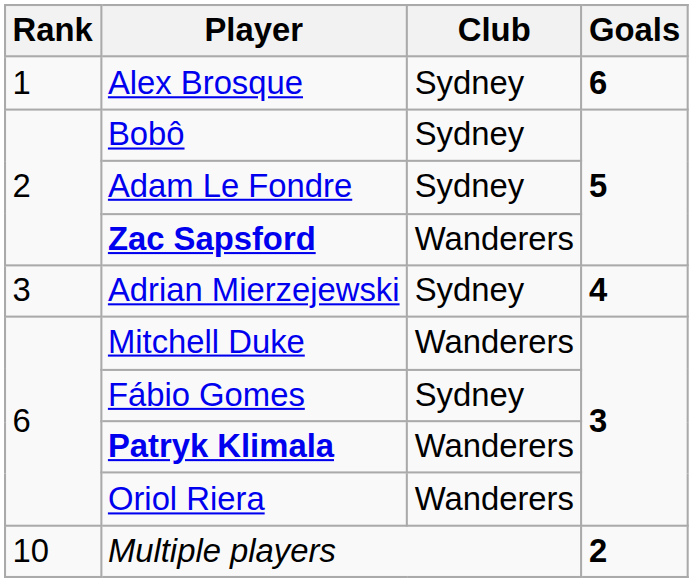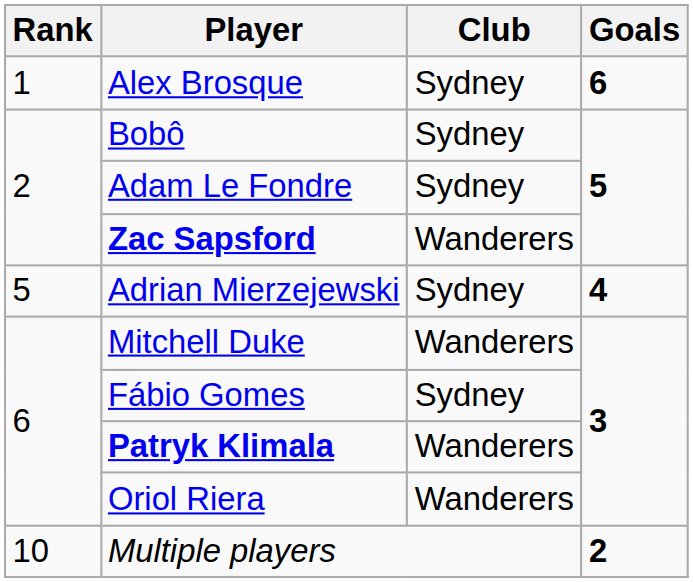Adrian Mierzejewski | Rank: 3 -> 5
